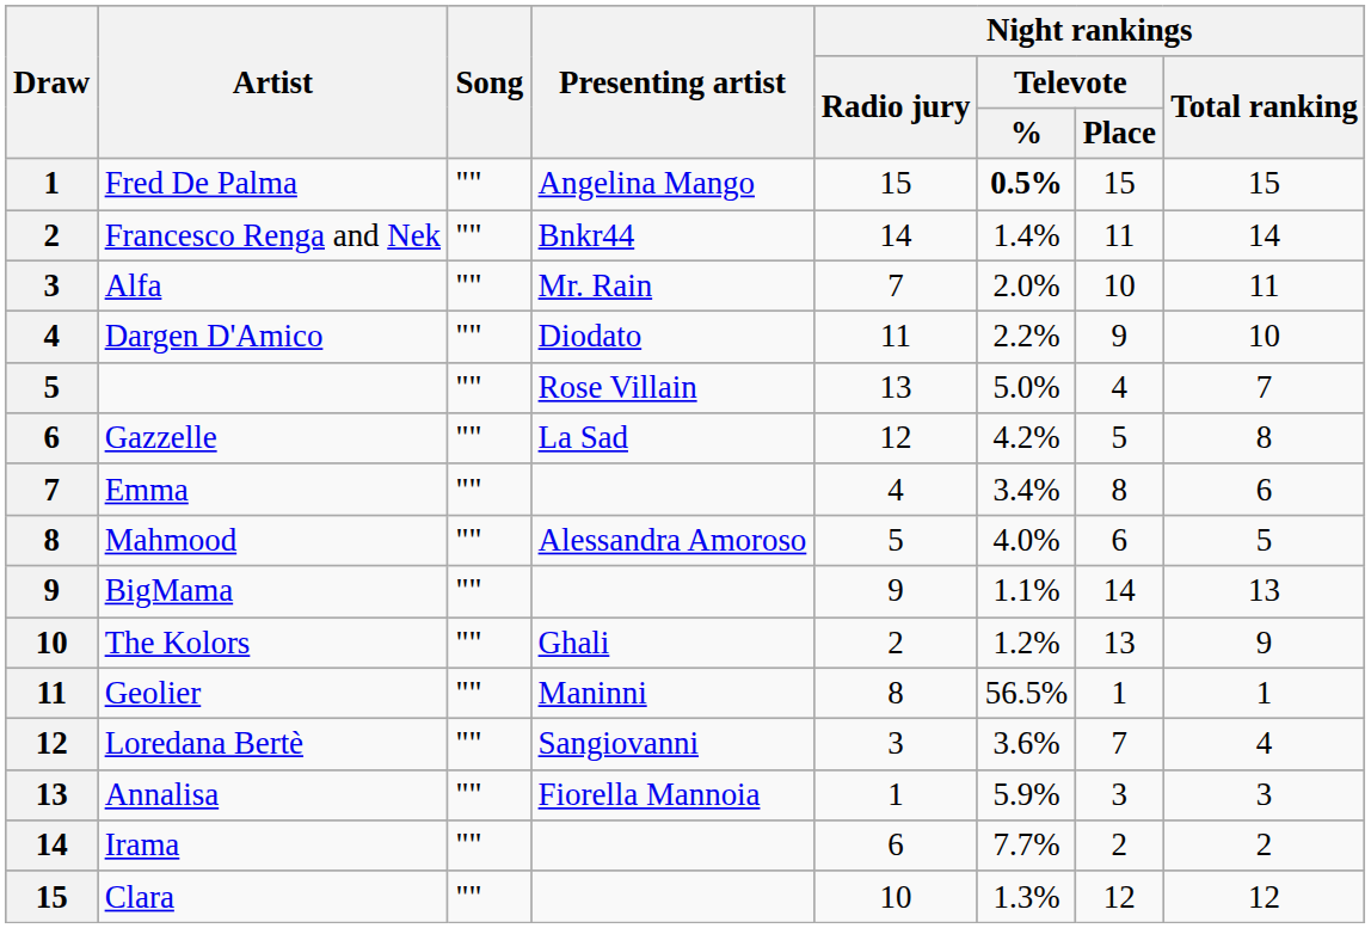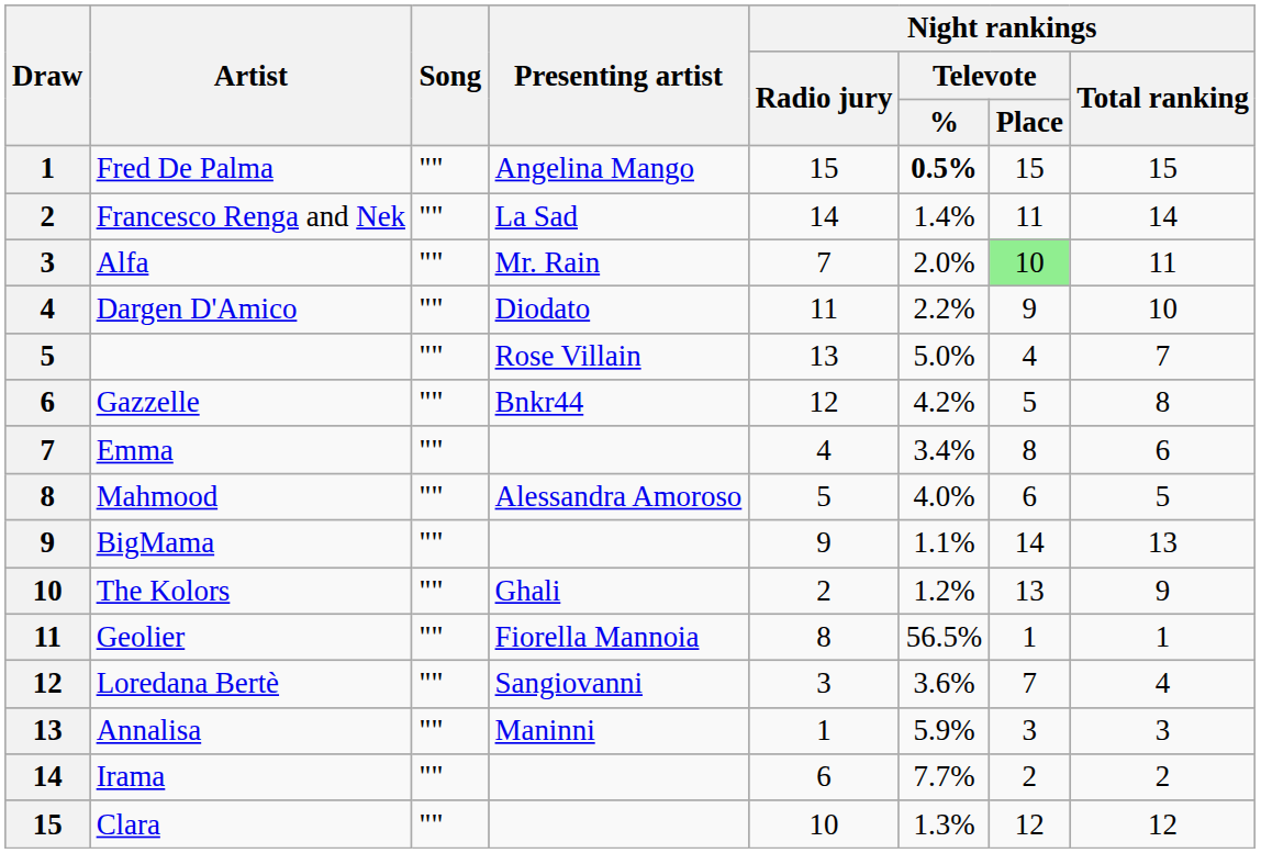Francesco Renga and Nek | Presenting artist: Bnkr44 -> La Sad
Alfa | Night rankings / Televote / Place: no background -> lightgreen background
Gazzelle | Presenting artist: La Sad -> Bnkr44
Geolier | Presenting artist: Maninni -> Fiorella Mannoia
Annalisa | Presenting artist: Fiorella Mannoia -> Maninni
